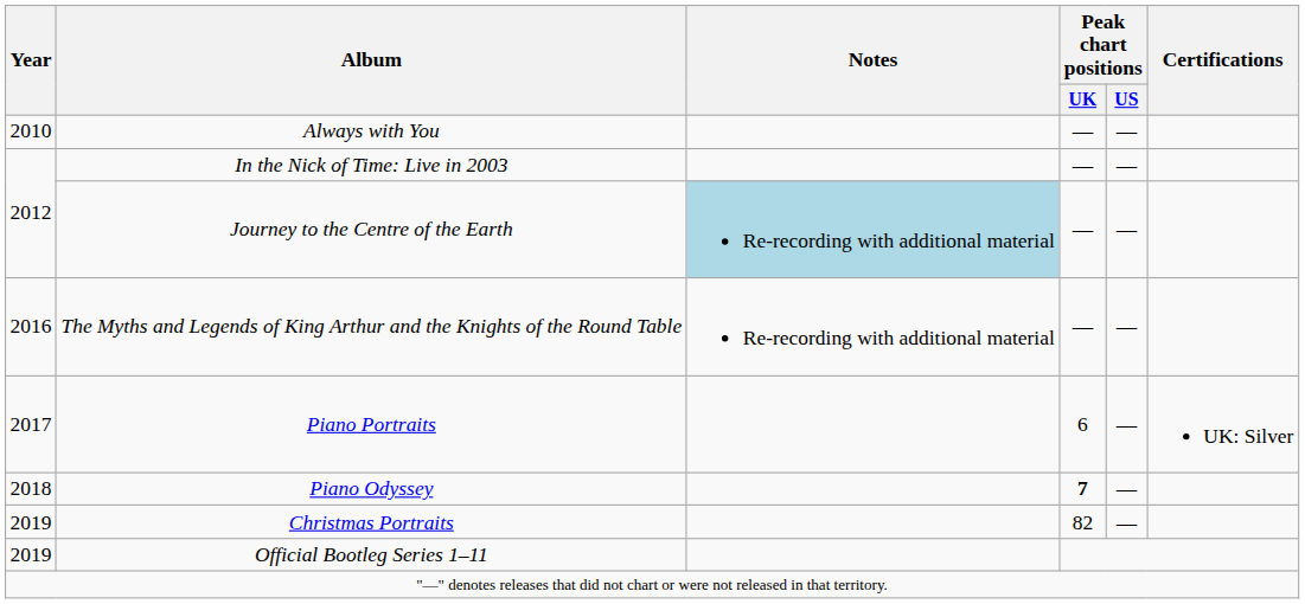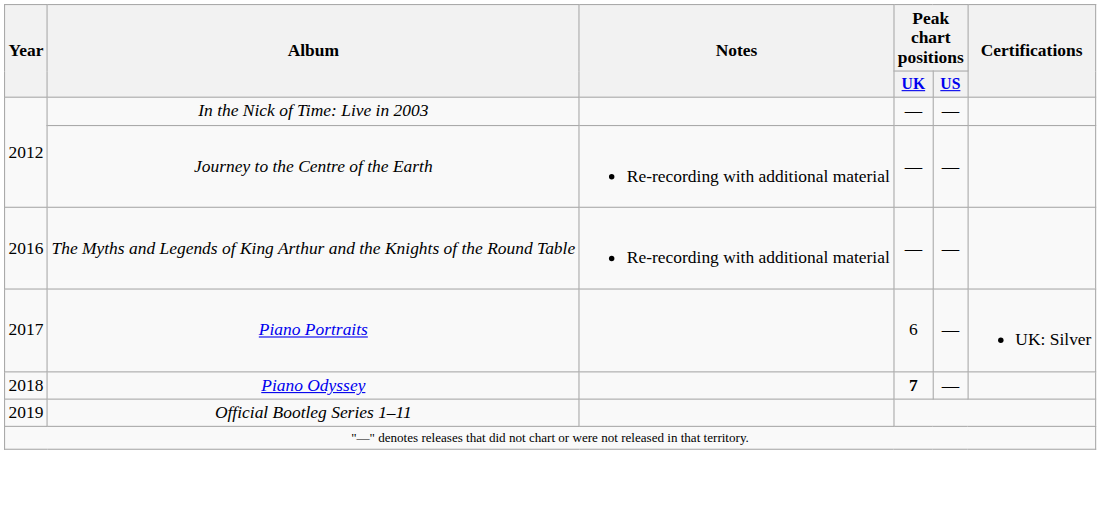- row: 2010 | Always with You | — | —
Journey to the Centre of the Earth | Notes: lightblue background -> no background
- row: 2019 | Christmas Portraits | 82 | —
